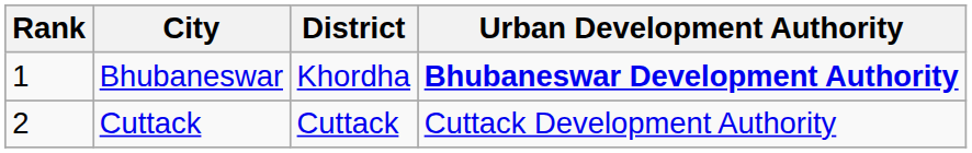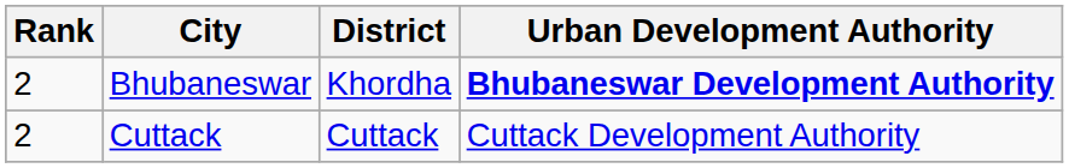Bhubaneswar | Rank: 1 -> 2
